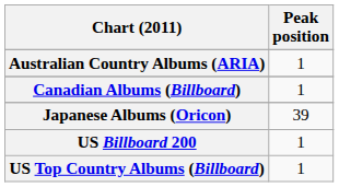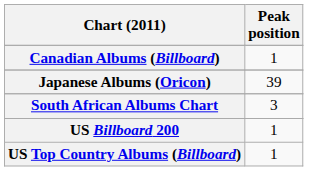- row: Australian Country Albums (ARIA) | 1
+ row: South African Albums Chart | 3
